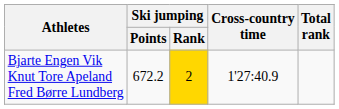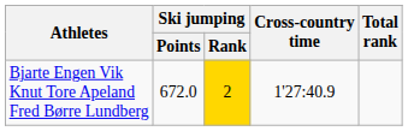Bjarte Engen Vik Knut Tore Apeland Fred Børre Lundberg | Ski jumping / Points: 672.2 -> 672.0
